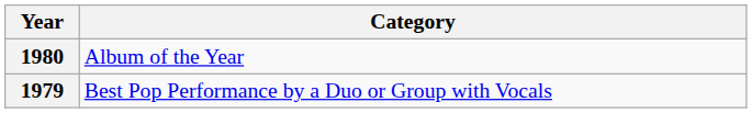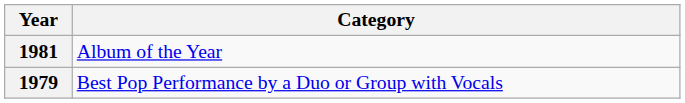Album of the Year | Year: 1980 -> 1981
